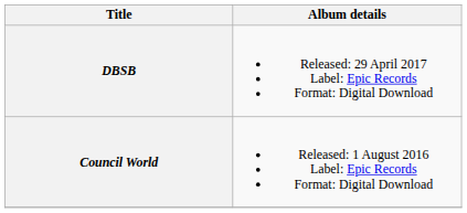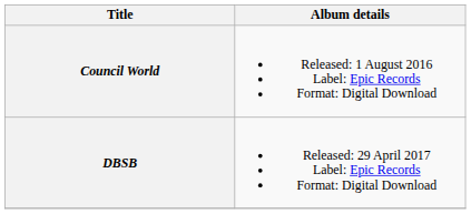rows swapped: Council World <-> DBSB
